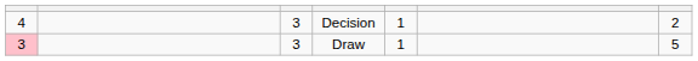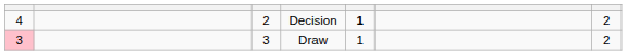Decision | column 3: 3 -> 2
Decision | column 5: normal -> bold
Draw | column 7: 5 -> 2
